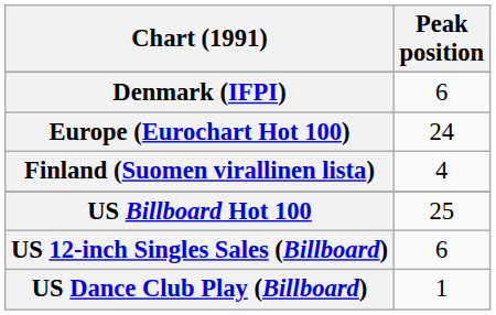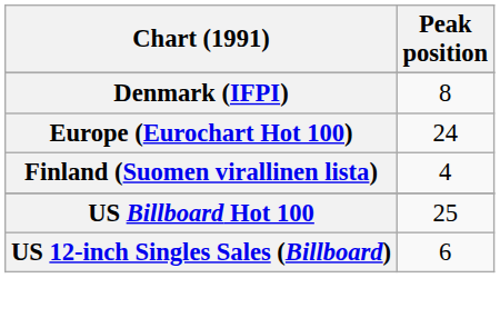Denmark (IFPI) | Peak position: 6 -> 8
- row: US Dance Club Play (Billboard) | 1
